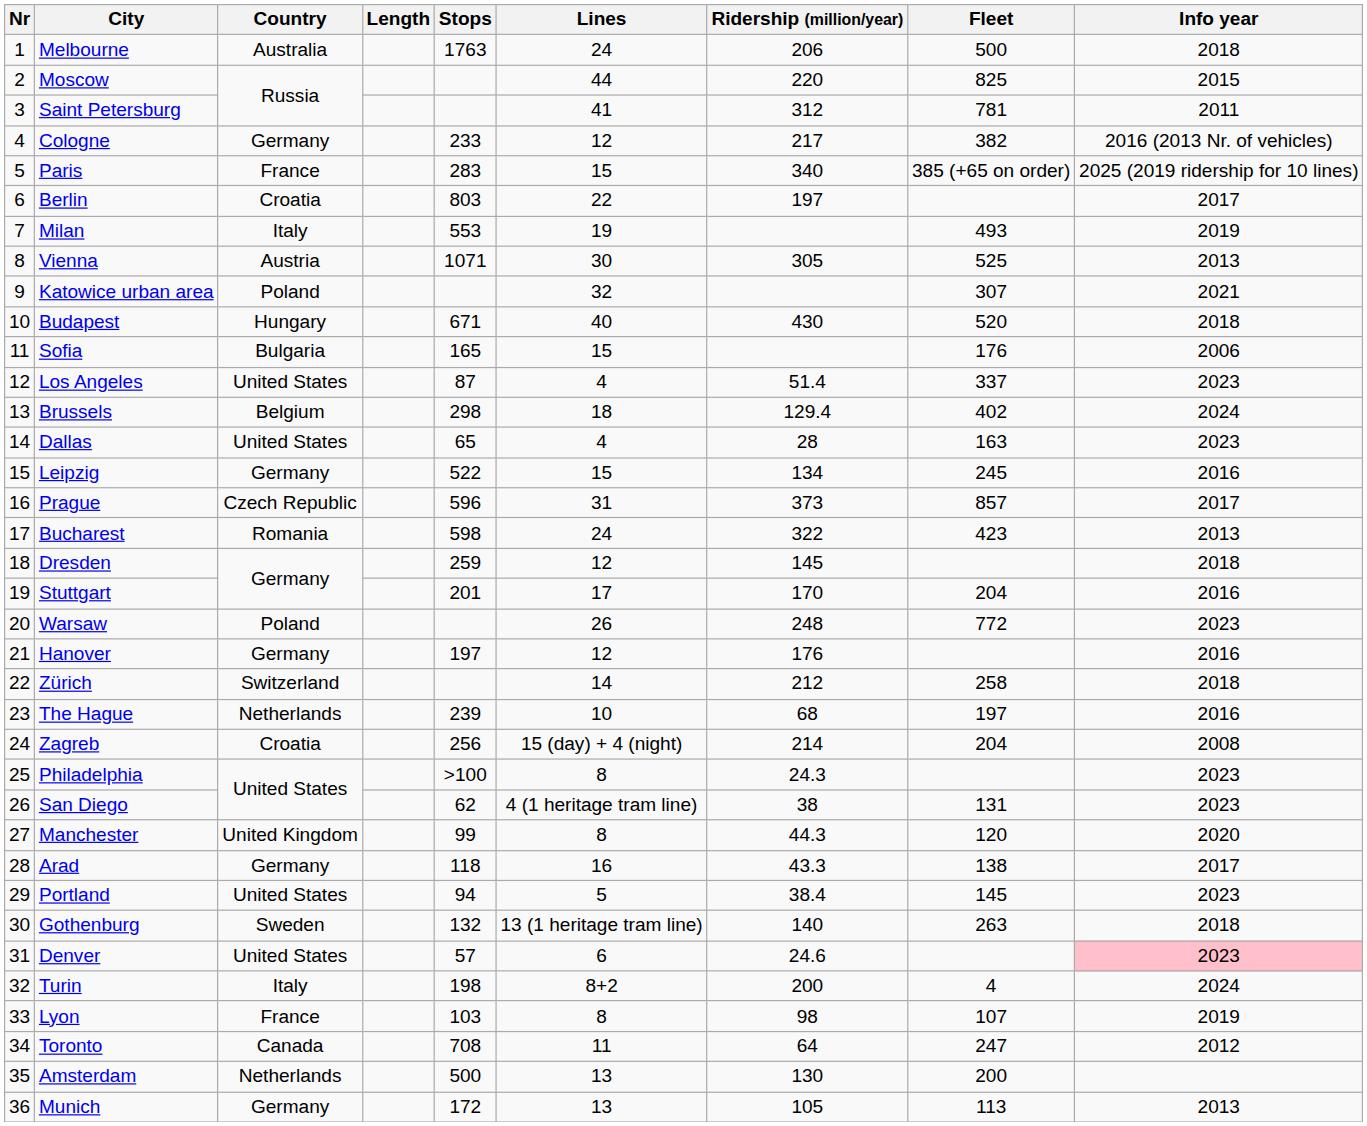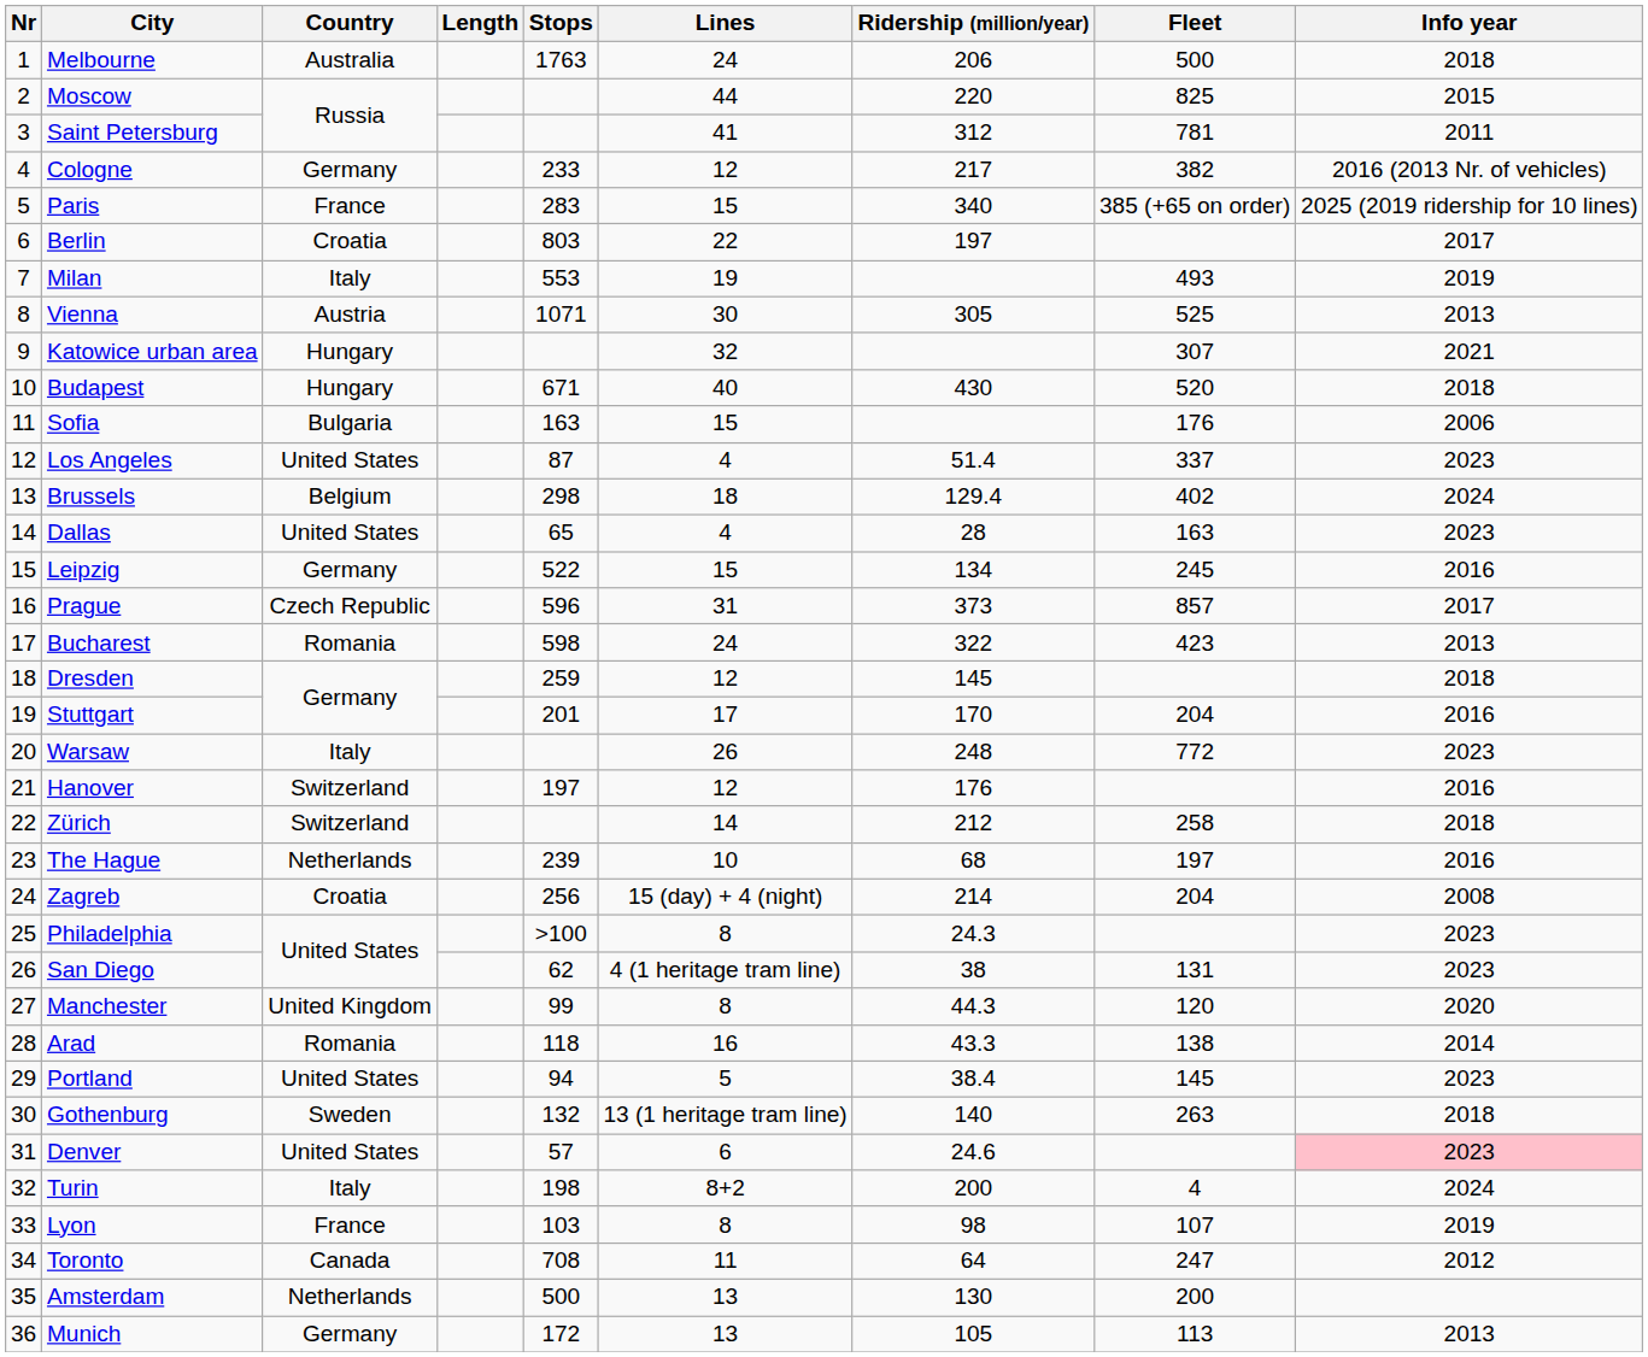Katowice urban area | Country: Poland -> Hungary
Sofia | Stops: 165 -> 163
Warsaw | Country: Poland -> Italy
Hanover | Country: Germany -> Switzerland
Arad | Country: Germany -> Romania
Arad | Info year: 2017 -> 2014
